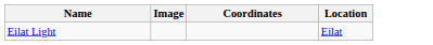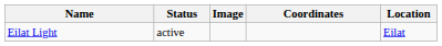+ column: Status | active
